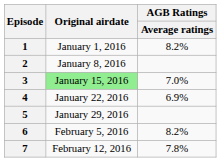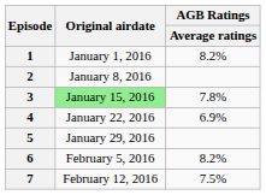3 | AGB Ratings / Average ratings: 7.0% -> 7.8%
7 | AGB Ratings / Average ratings: 7.8% -> 7.5%
